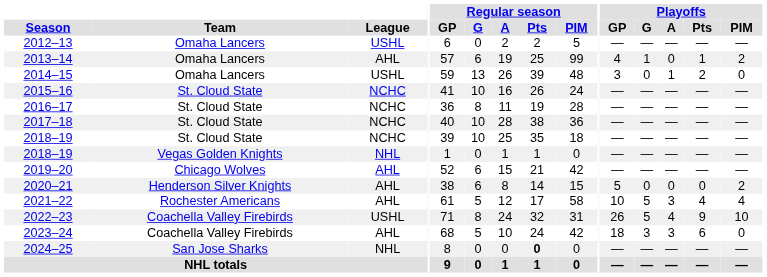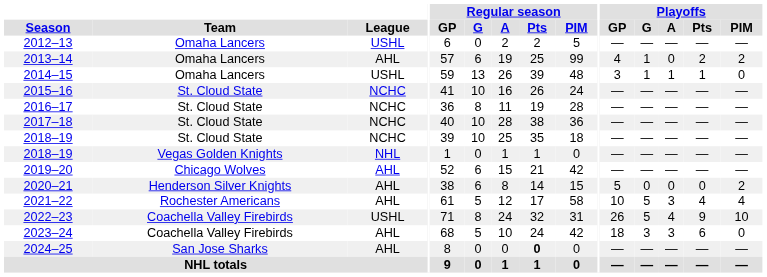2013–14 | Playoffs / Pts: 1 -> 2
2014–15 | Playoffs / G: 0 -> 1
2014–15 | Playoffs / Pts: 2 -> 1
2024–25 | League: NHL -> AHL
